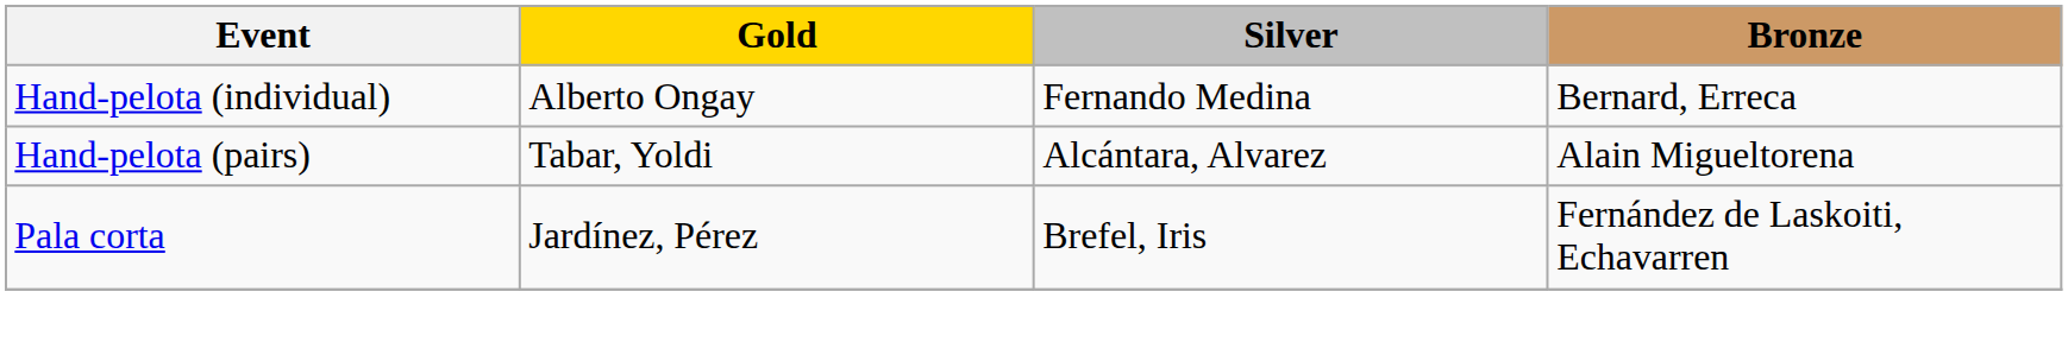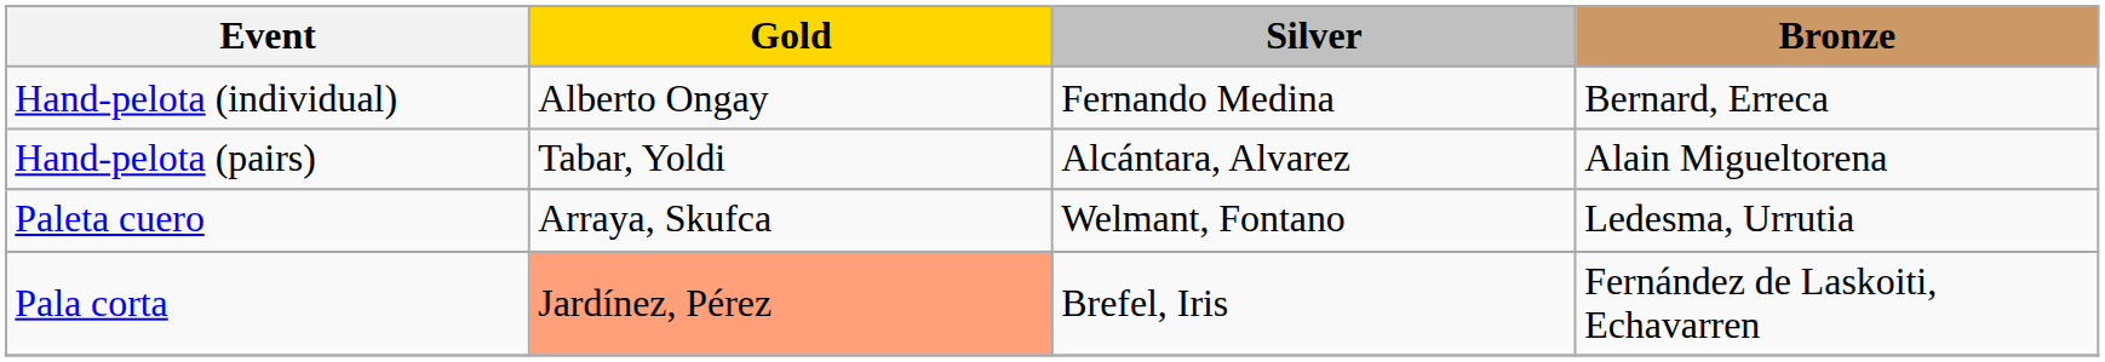+ row: Paleta cuero | Arraya, Skufca | Welmant, Fontano | Ledesma, Urrutia
Pala corta | Gold: no background -> lightsalmon background
